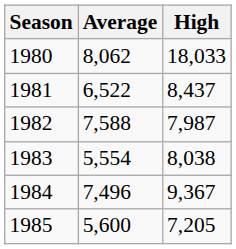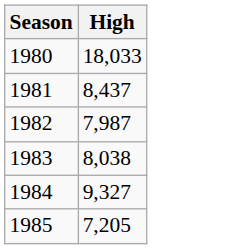- column: Average | 8,062 | 6,522 | 7,588 | 5,554 | 7,496 | 5,600
1984 | High: 9,367 -> 9,327
